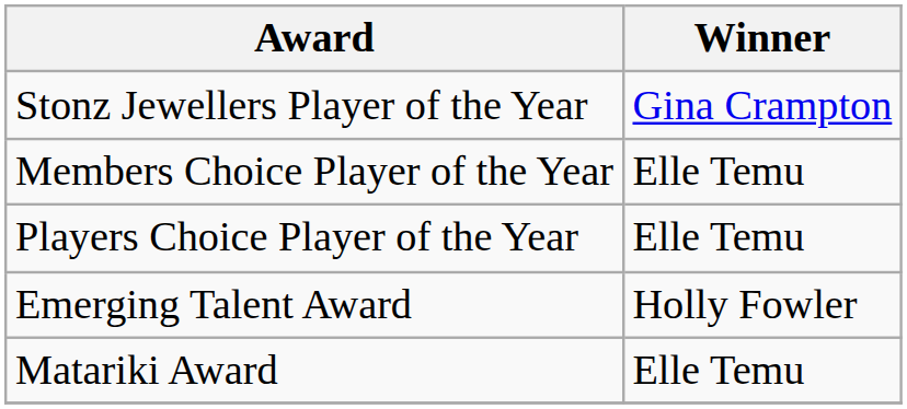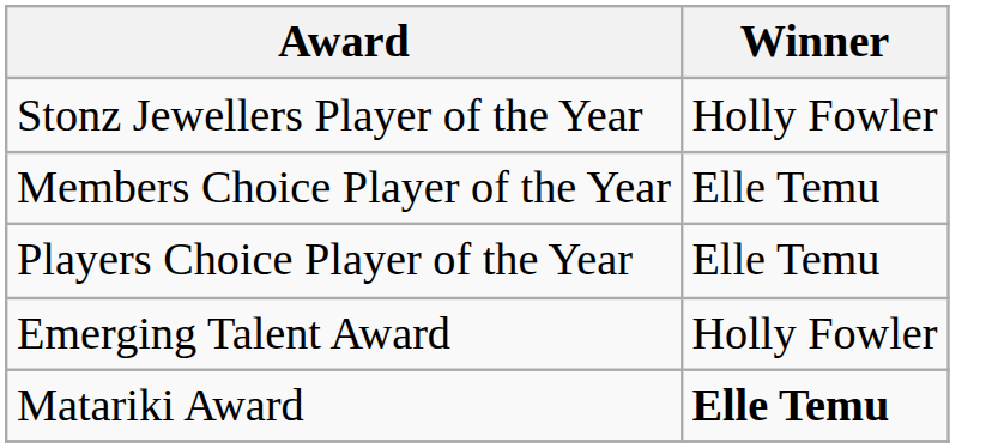Stonz Jewellers Player of the Year | Winner: Gina Crampton -> Holly Fowler
Matariki Award | Winner: normal -> bold
